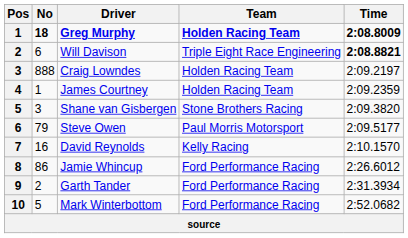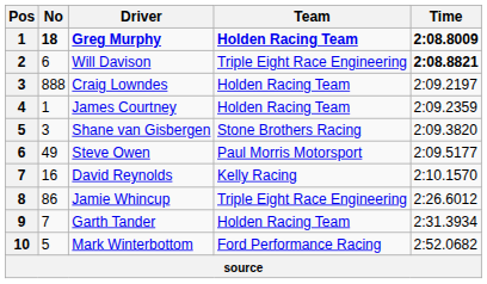Steve Owen | No: 79 -> 49
Jamie Whincup | Team: Ford Performance Racing -> Triple Eight Race Engineering
Garth Tander | No: 2 -> 7
Garth Tander | Team: Ford Performance Racing -> Holden Racing Team
